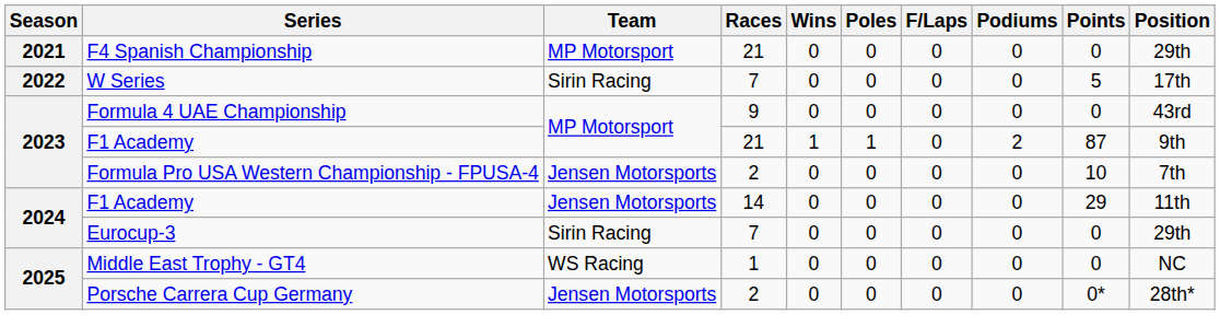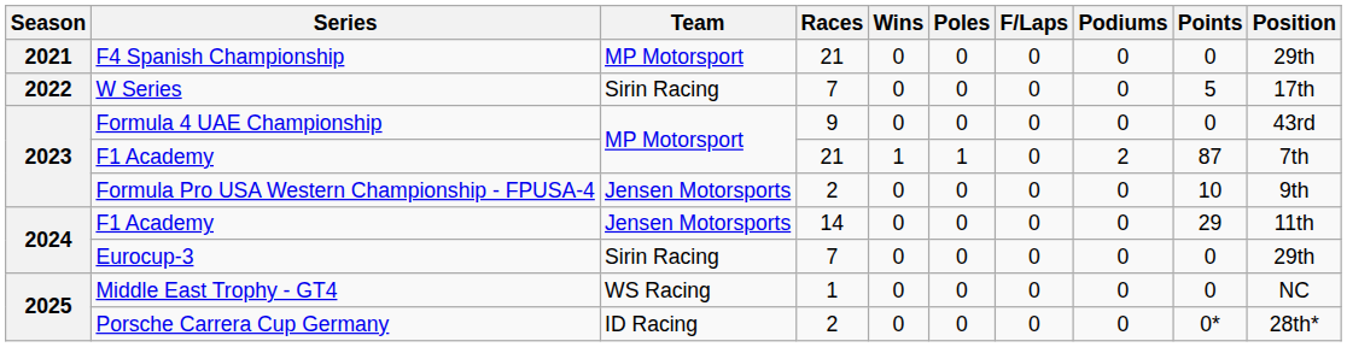F1 Academy / 21 | Position: 9th -> 7th
Formula Pro USA Western Championship - FPUSA-4 | Position: 7th -> 9th
Porsche Carrera Cup Germany | Team: Jensen Motorsports -> ID Racing
